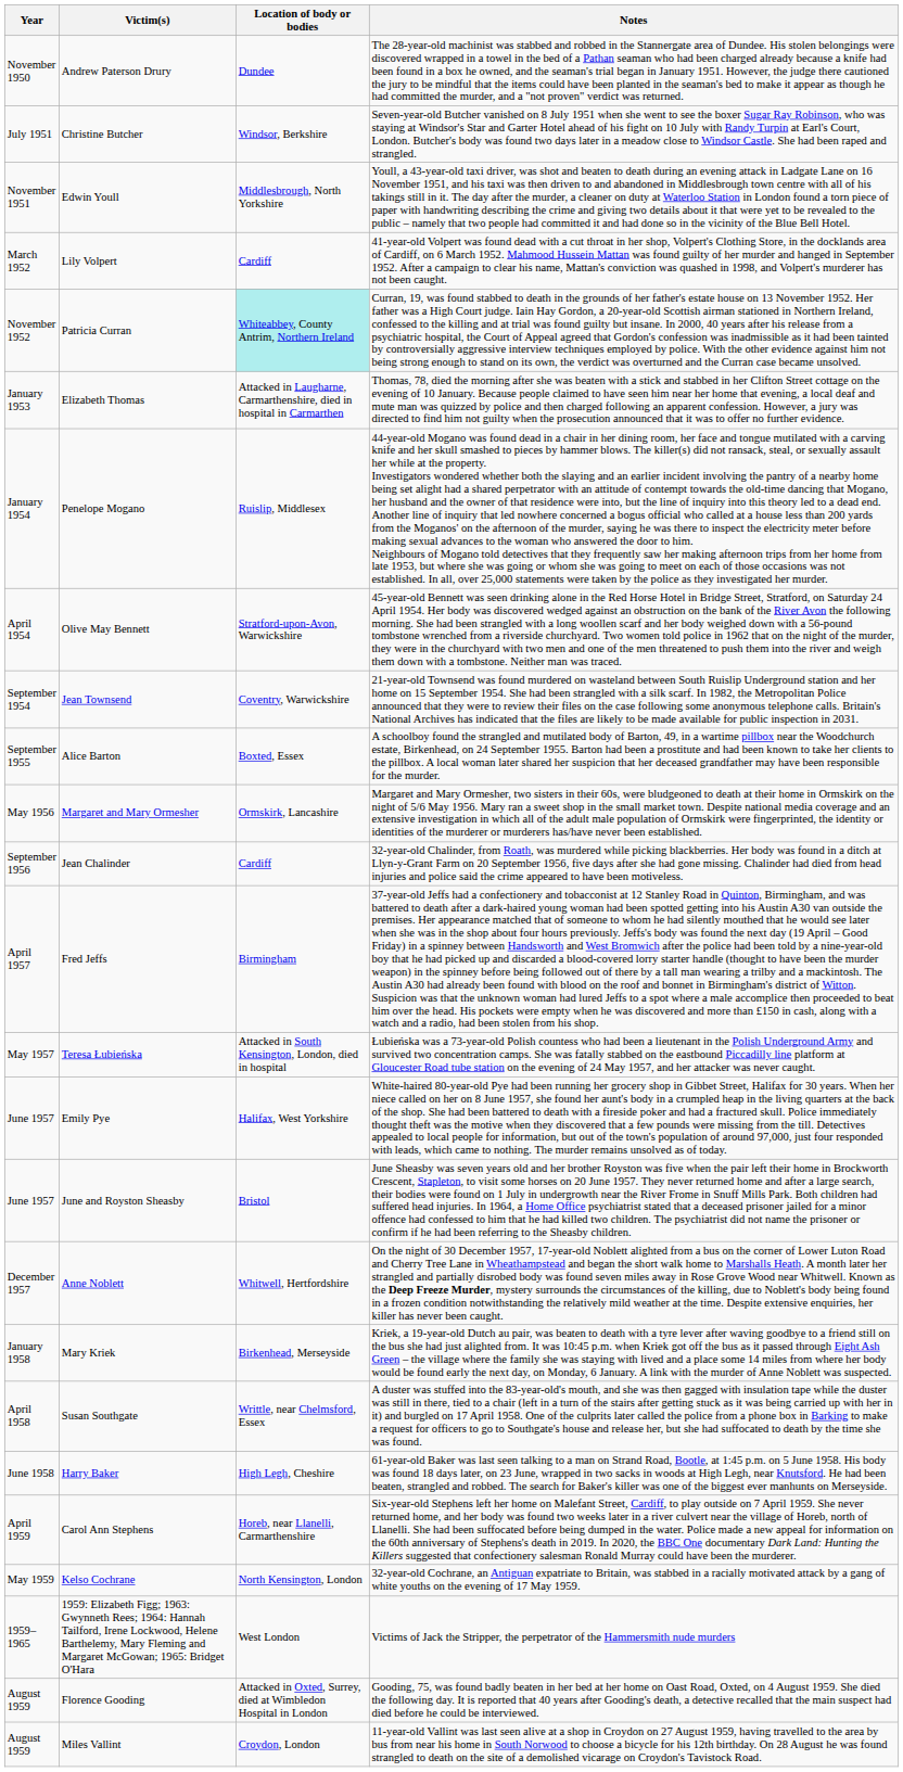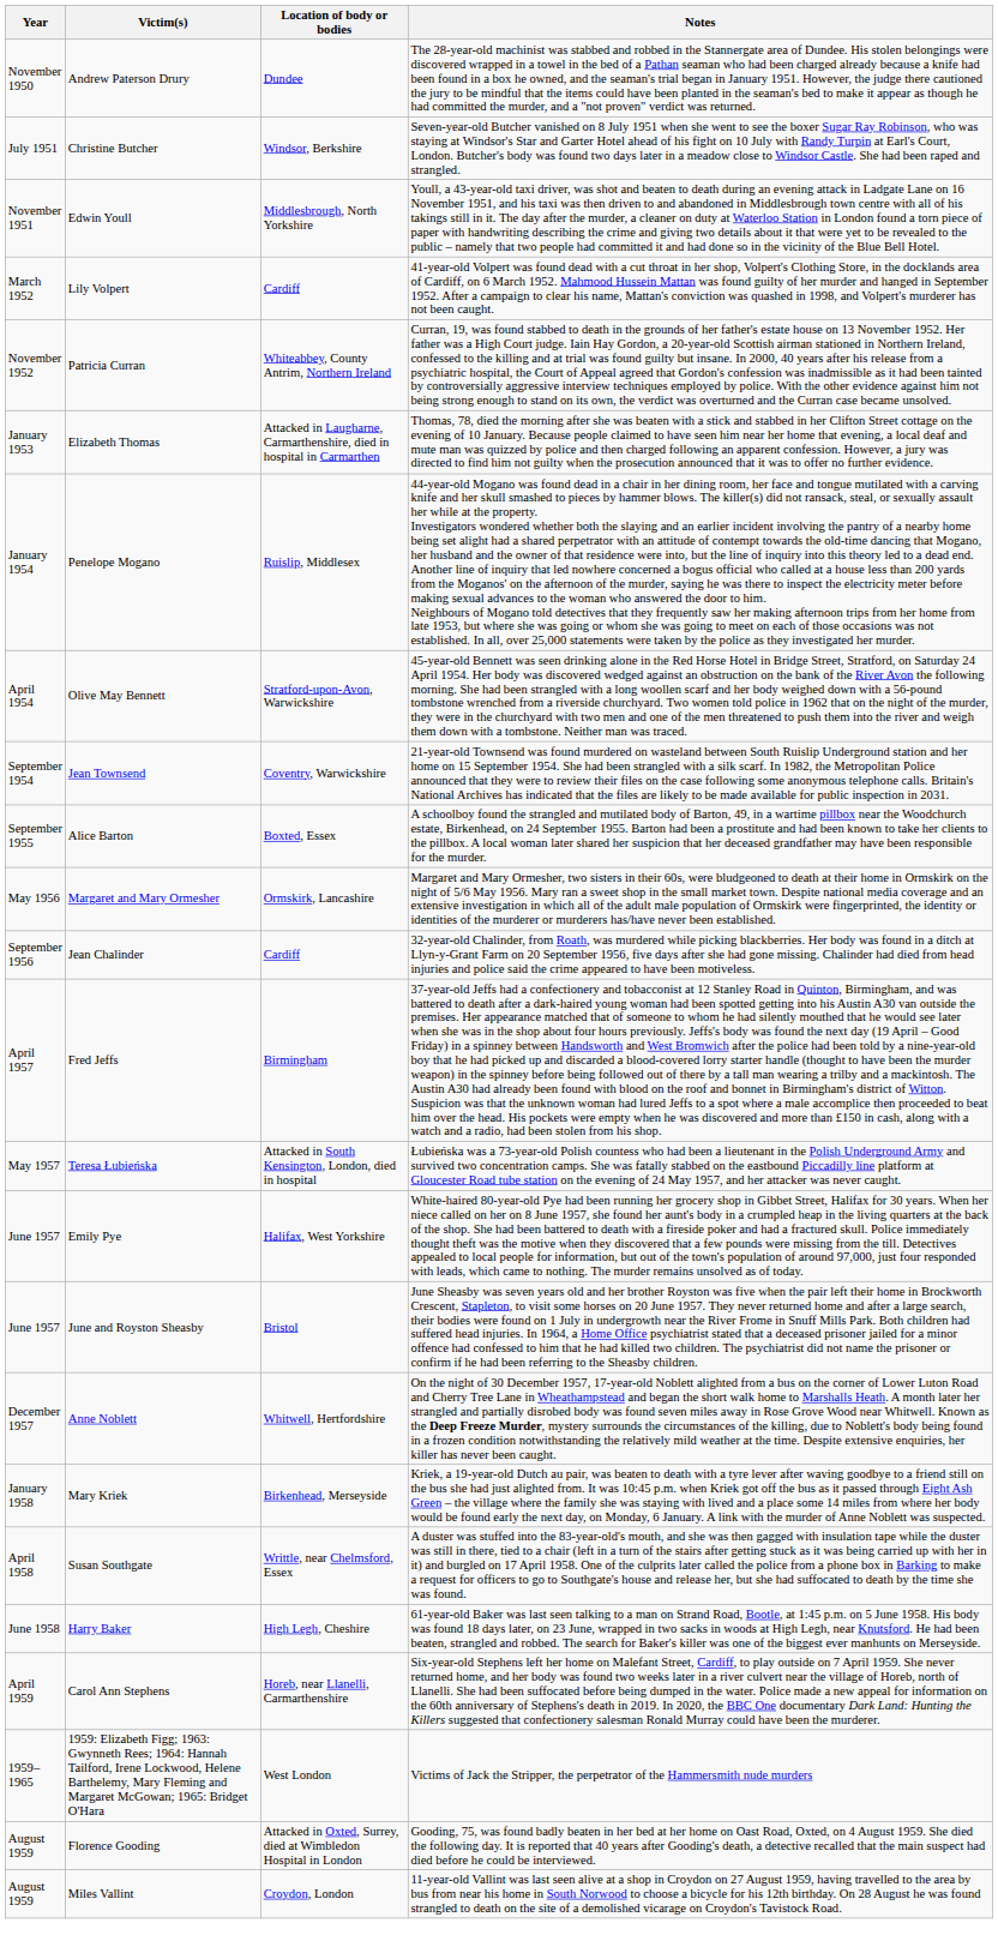Patricia Curran | Location of body or bodies: paleturquoise background -> no background
- row: May 1959 | Kelso Cochrane | North Kensington, London | 32-year-old Cochrane, an Antiguan expatriate to Britain, was stabbed in a racially motivated attack by a gang of white youths on the evening of 17 May 1959.
